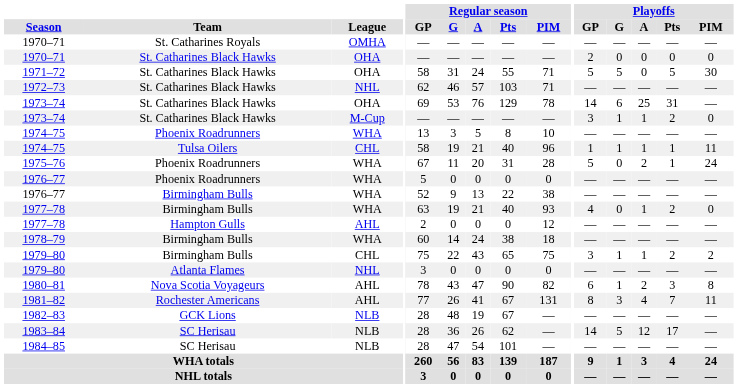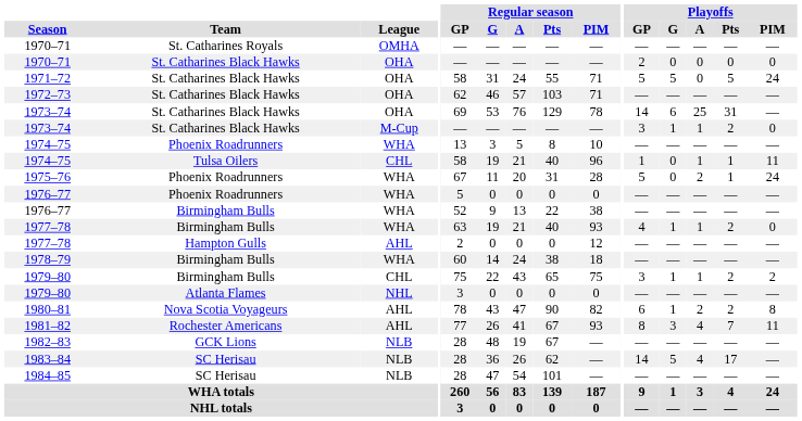1971–72 | Playoffs / PIM: 30 -> 24
1972–73 | League: NHL -> OHA
1974–75 / Tulsa Oilers | Playoffs / G: 1 -> 0
1977–78 / Birmingham Bulls | Playoffs / G: 0 -> 1
1980–81 | Playoffs / Pts: 3 -> 2
1981–82 | Regular season / PIM: 131 -> 93
1983–84 | Playoffs / A: 12 -> 4
